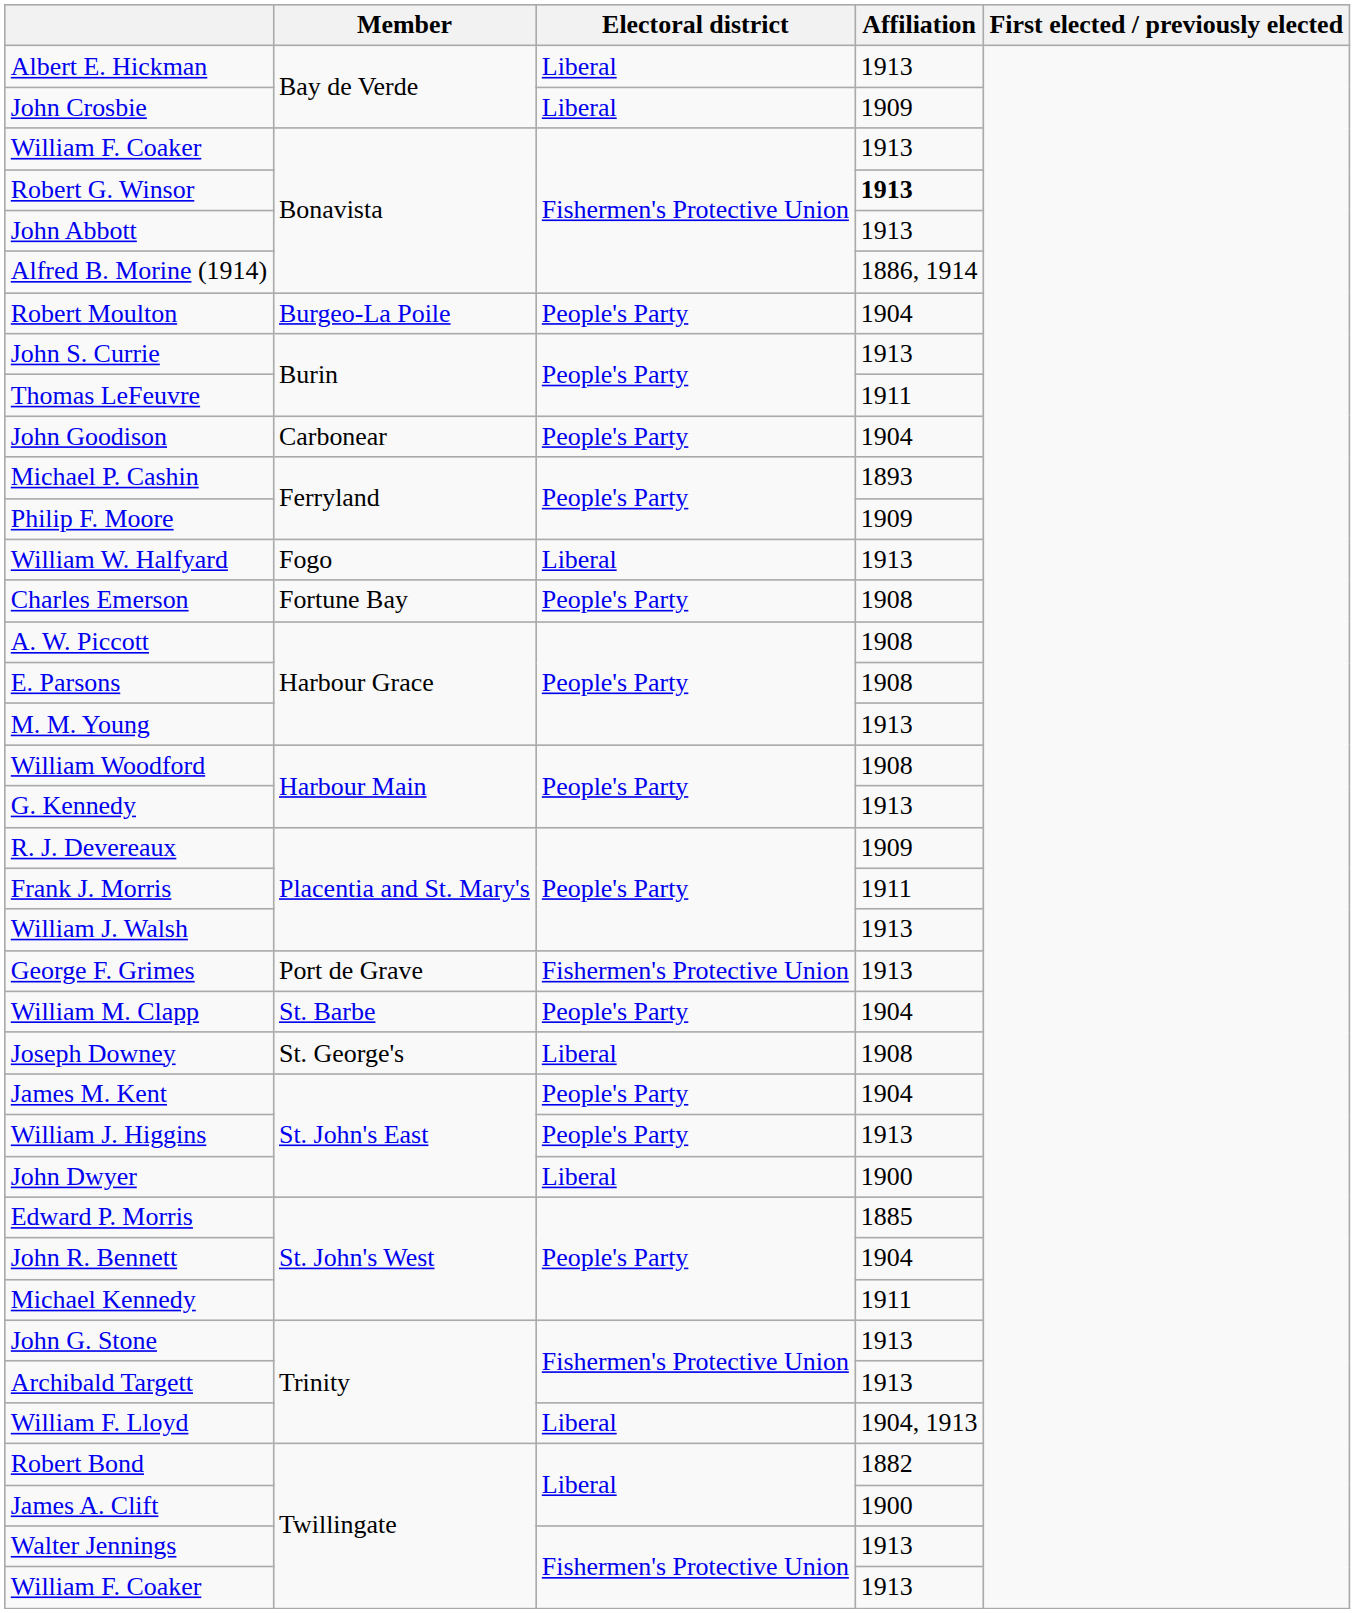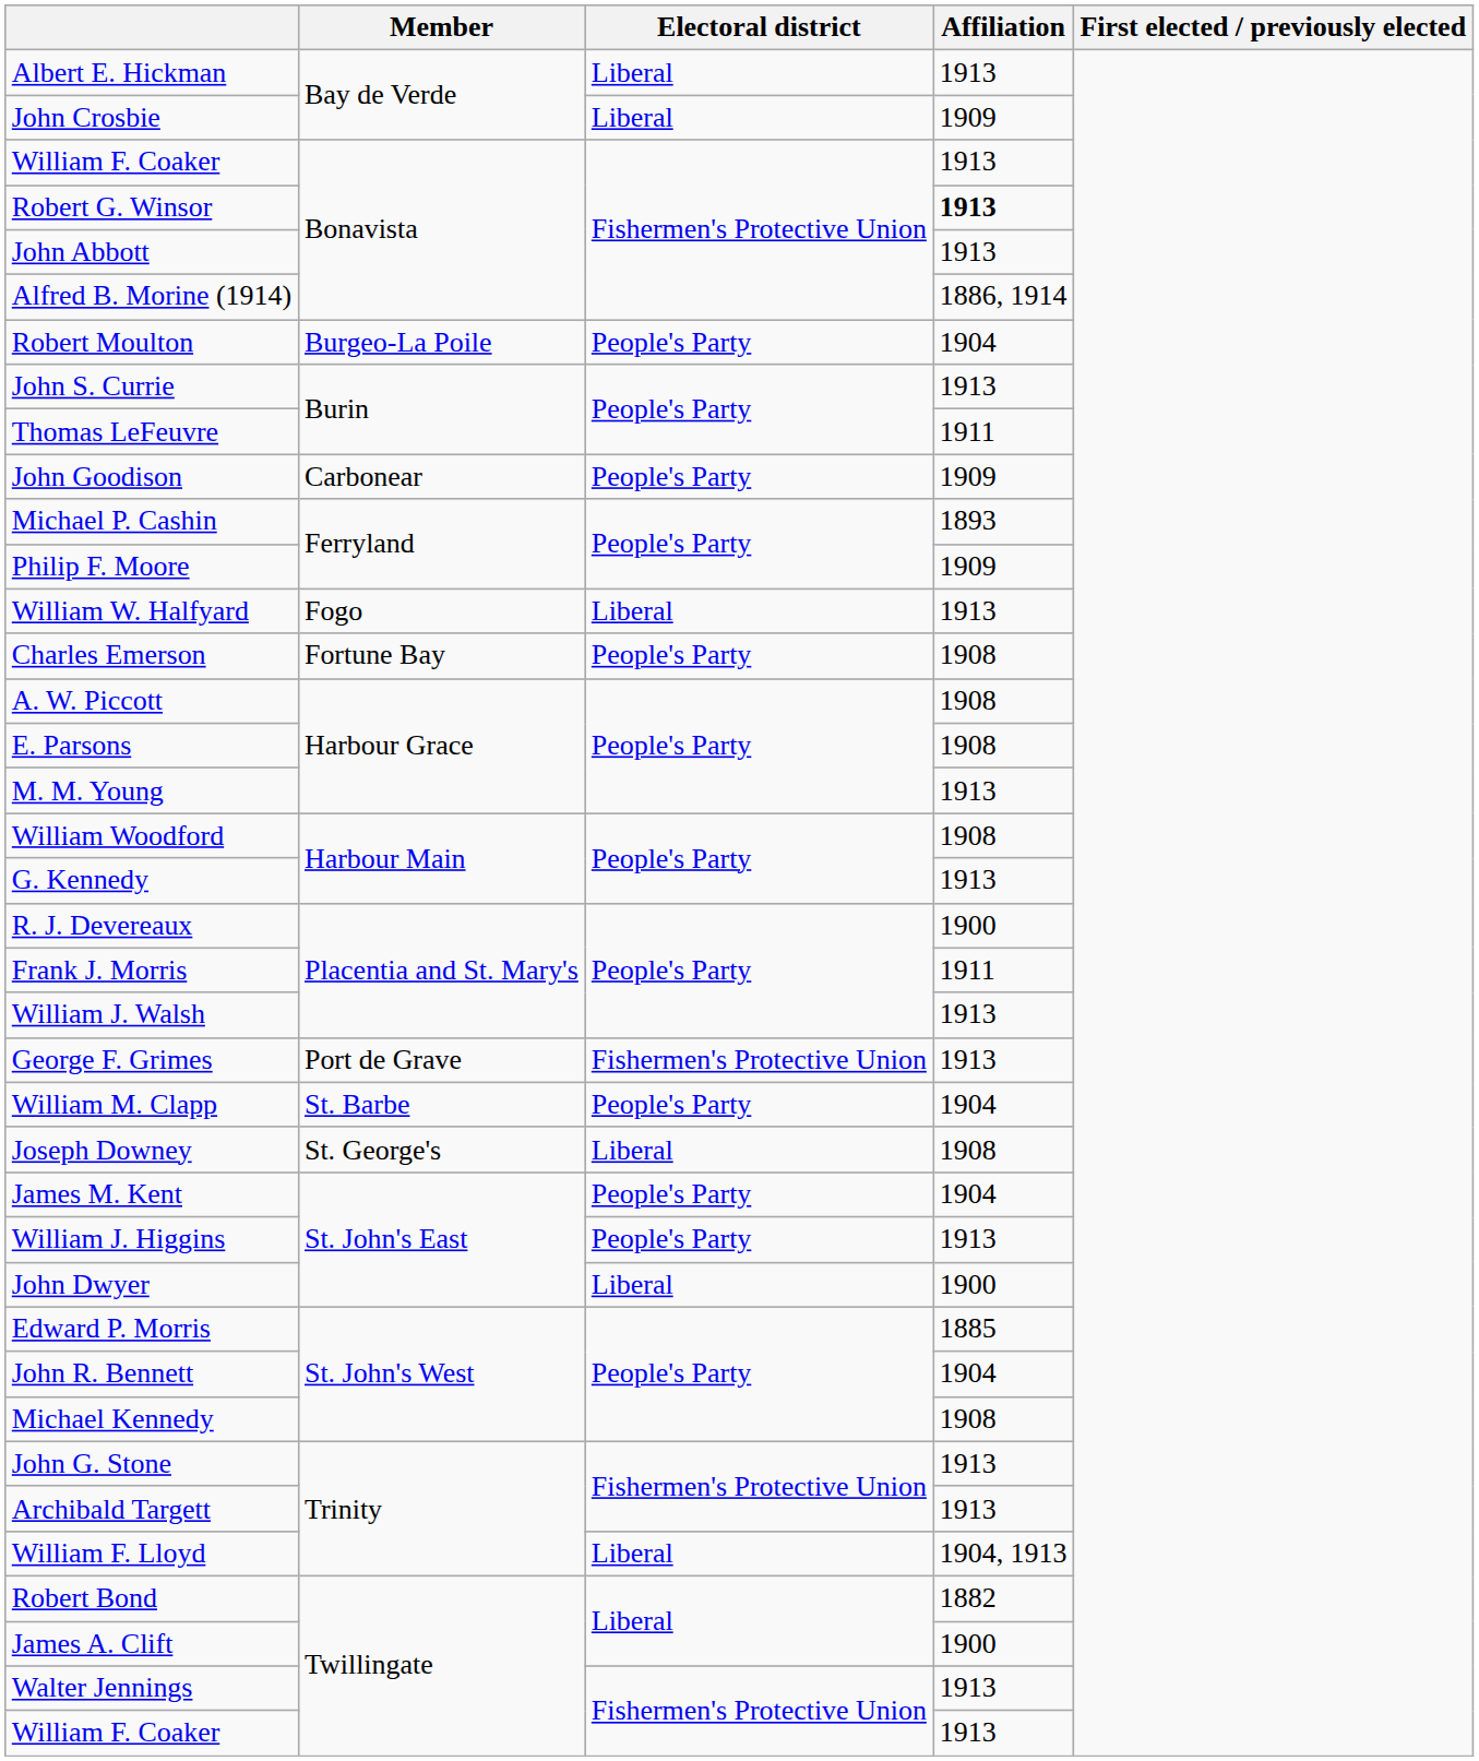John Goodison | Affiliation: 1904 -> 1909
R. J. Devereaux | Affiliation: 1909 -> 1900
Michael Kennedy | Affiliation: 1911 -> 1908
